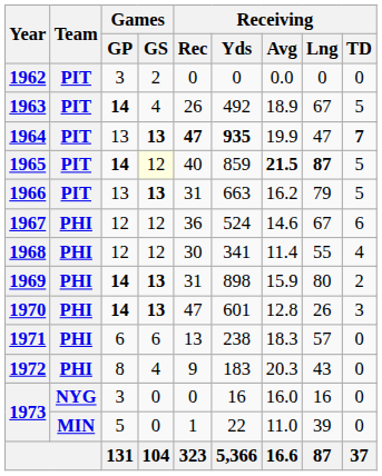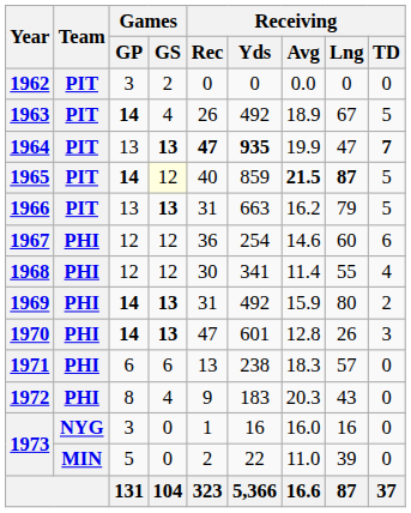1967 | Receiving / Yds: 524 -> 254
1967 | Receiving / Lng: 67 -> 60
1969 | Receiving / Yds: 898 -> 492
1973 / 3 | Receiving / Rec: 0 -> 1
1973 / 5 | Receiving / Rec: 1 -> 2
